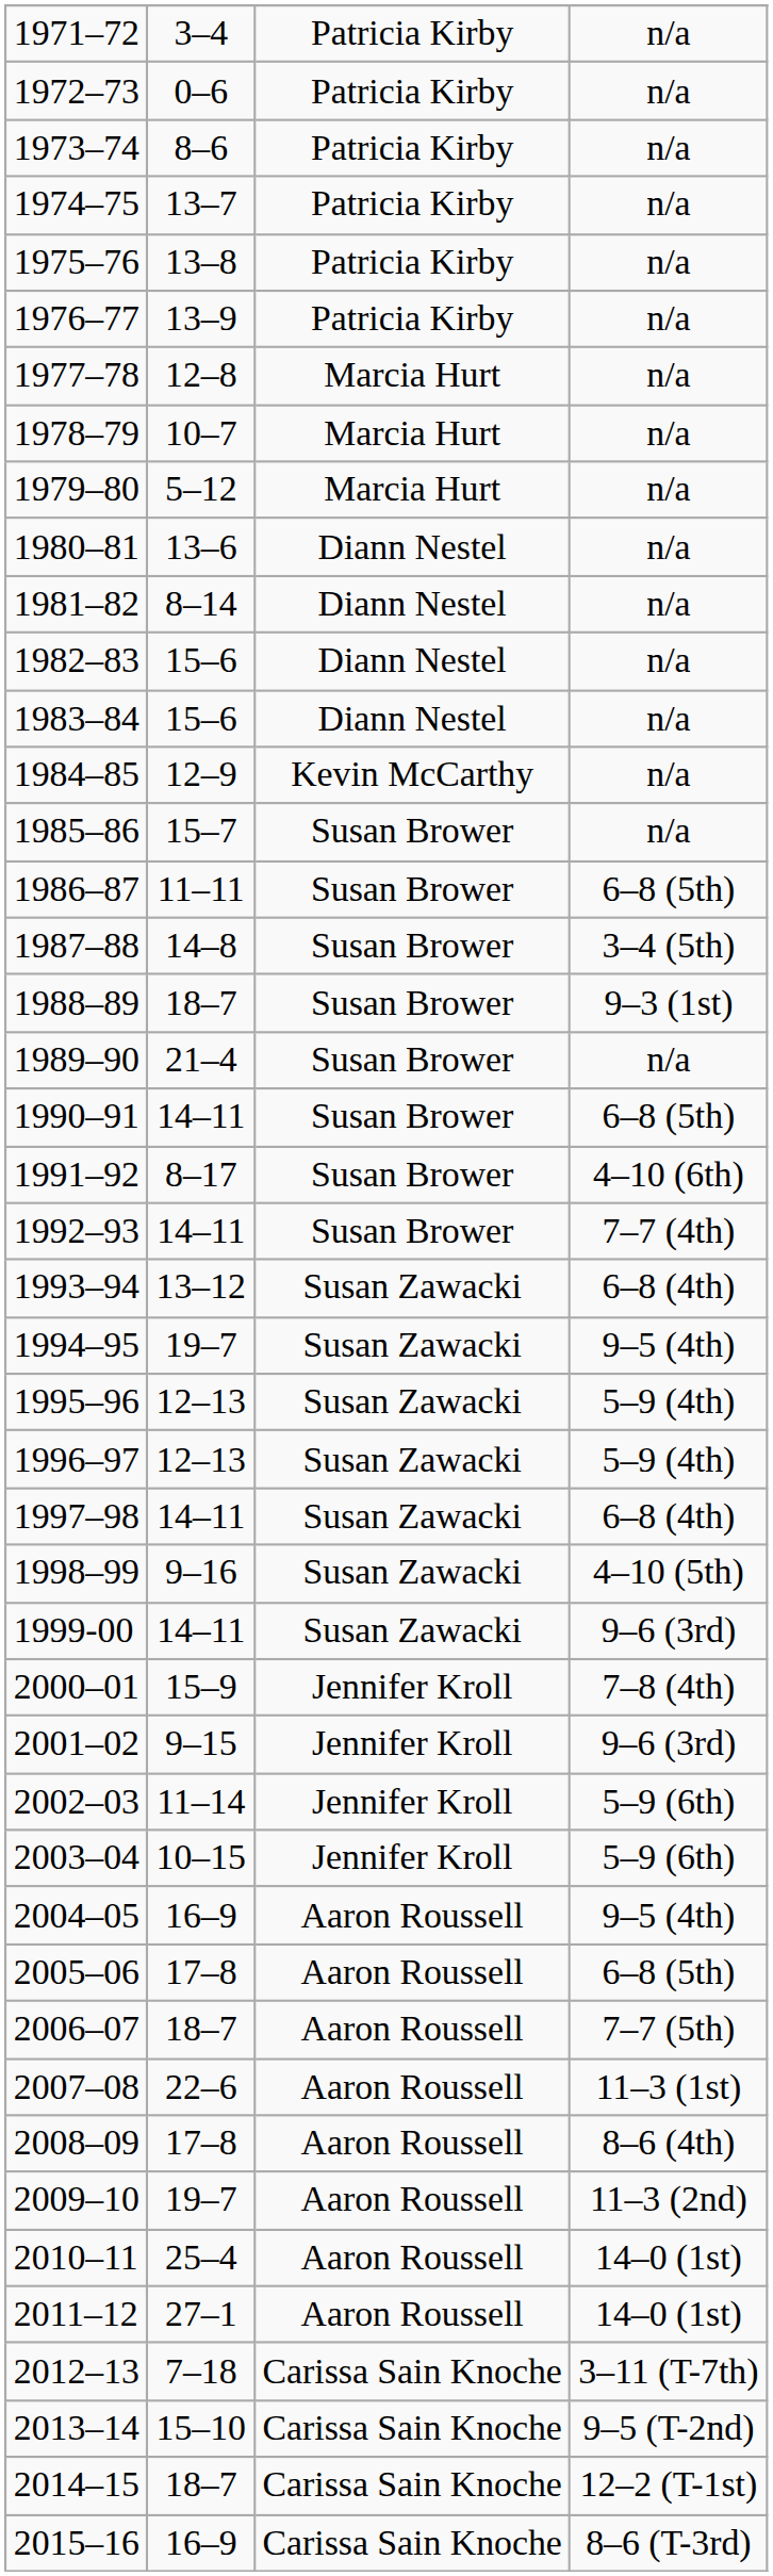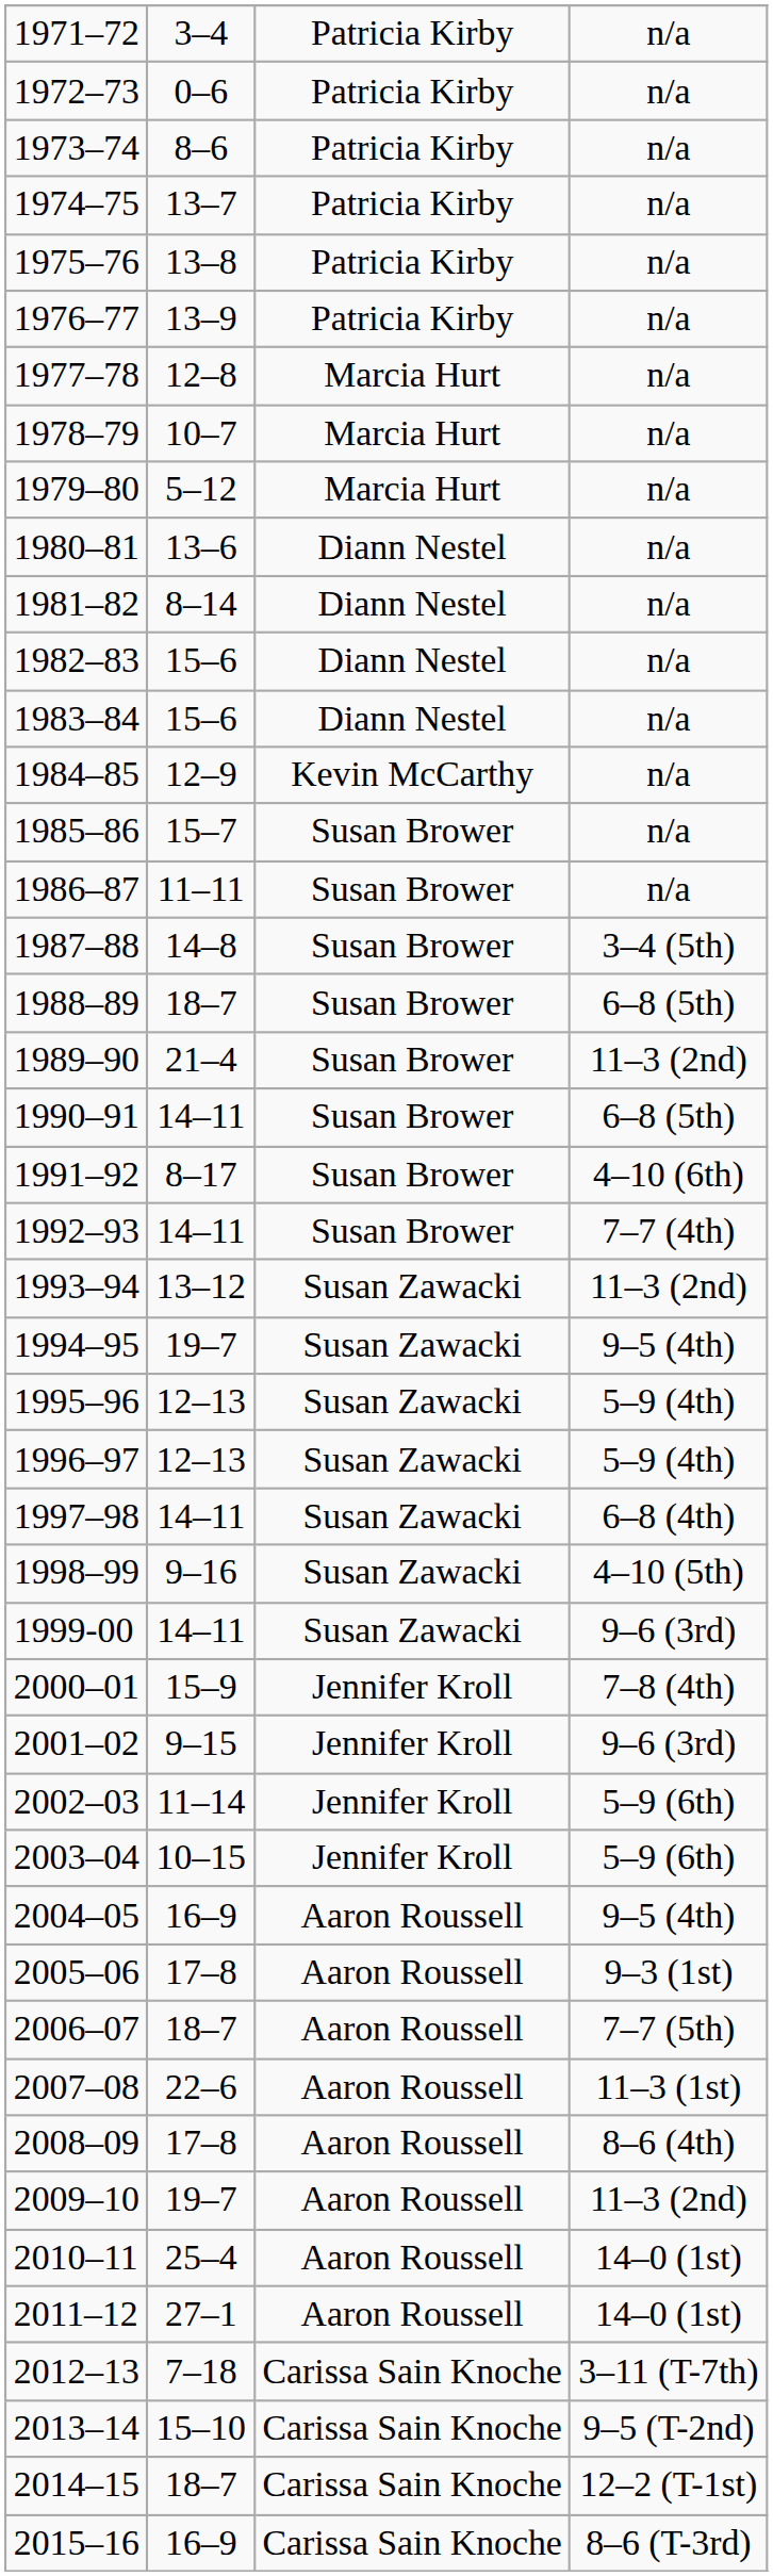1986–87 | column 4: 6–8 (5th) -> n/a
1988–89 | column 4: 9–3 (1st) -> 6–8 (5th)
1989–90 | column 4: n/a -> 11–3 (2nd)
1993–94 | column 4: 6–8 (4th) -> 11–3 (2nd)
2005–06 | column 4: 6–8 (5th) -> 9–3 (1st)
